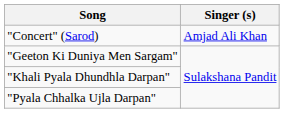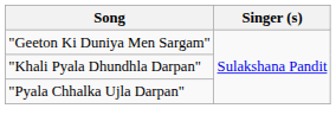- row: "Concert" (Sarod) | Amjad Ali Khan
